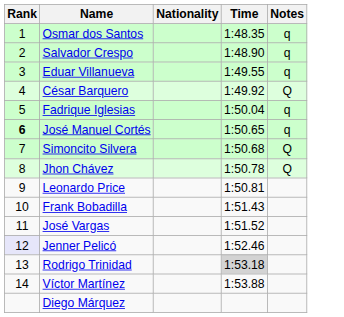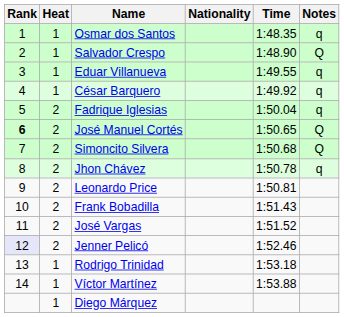+ column: Heat | 1 | 1 | 1 | 1 | 2 | 2 | 2 | 2 | 2 | 2 | 2 | 2 | 1 | 1 | 1
Salvador Crespo | Notes: q -> Q
César Barquero | Notes: Q -> q
José Manuel Cortés | Notes: q -> Q
Jhon Chávez | Notes: Q -> q
Rodrigo Trinidad | Time: lightgrey background -> no background
